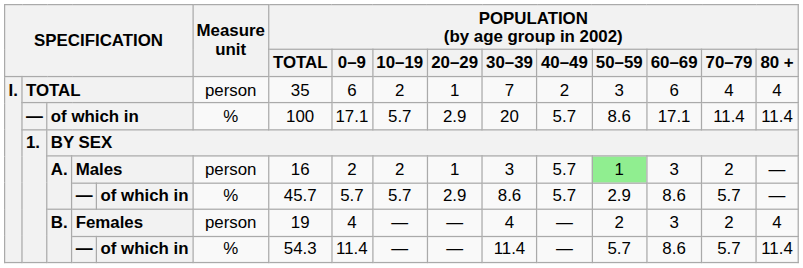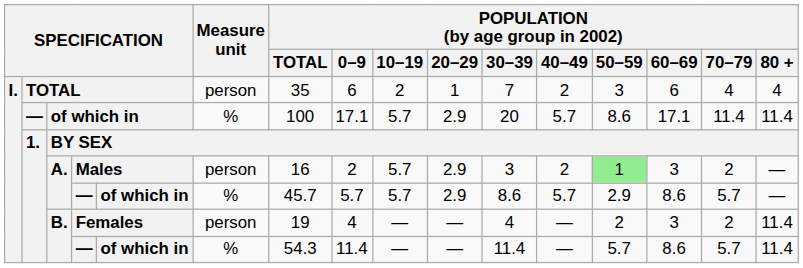Males | POPULATION (by age group in 2002) / 10–19: 2 -> 5.7
Males | POPULATION (by age group in 2002) / 20–29: 1 -> 2.9
Males | POPULATION (by age group in 2002) / 40–49: 5.7 -> 2
Females | POPULATION (by age group in 2002) / 80 +: 4 -> 11.4
